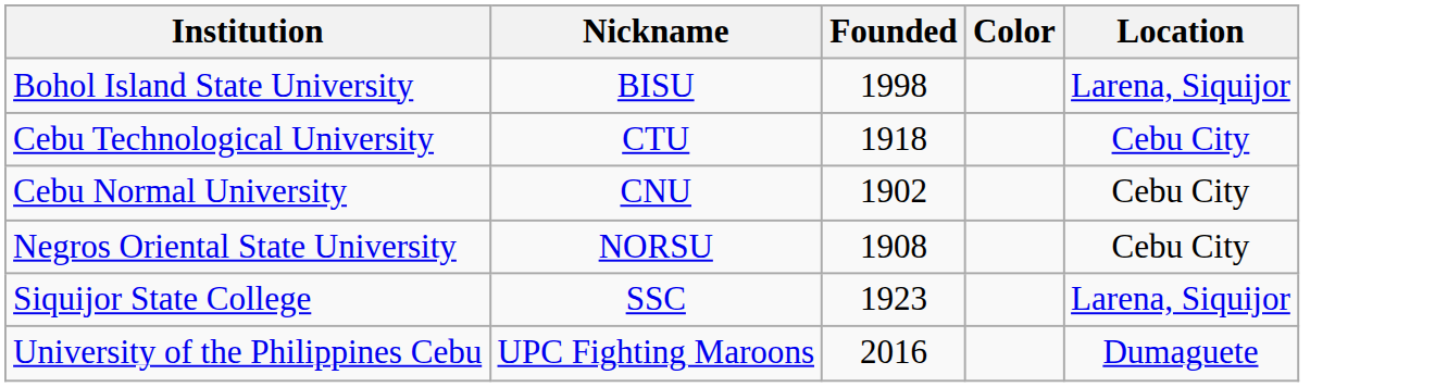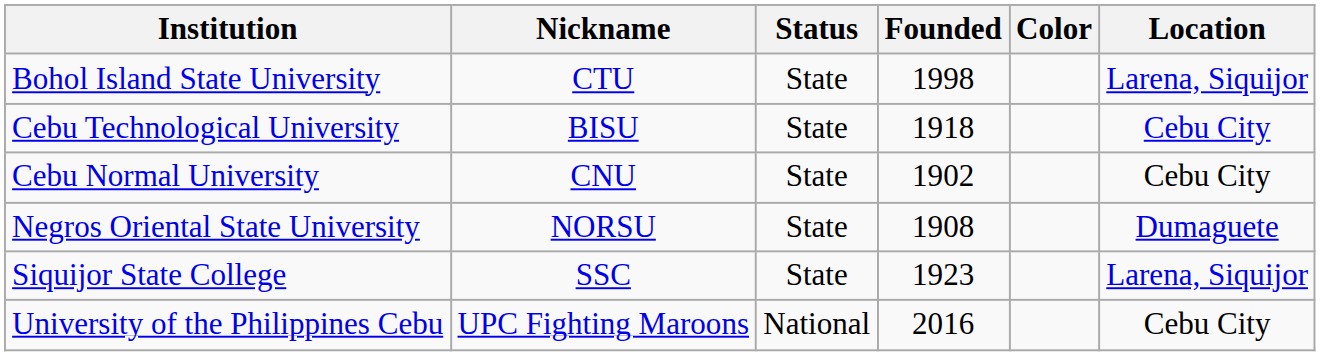+ column: Status | State | State | State | State | State | National
Bohol Island State University | Nickname: BISU -> CTU
Cebu Technological University | Nickname: CTU -> BISU
Negros Oriental State University | Location: Cebu City -> Dumaguete
University of the Philippines Cebu | Location: Dumaguete -> Cebu City
